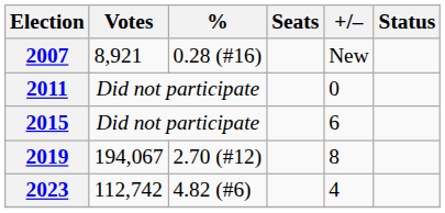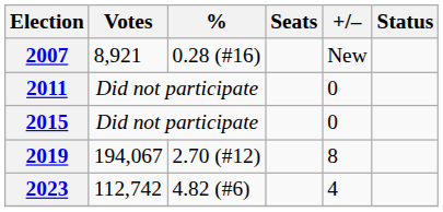2015 | +/–: 6 -> 0
